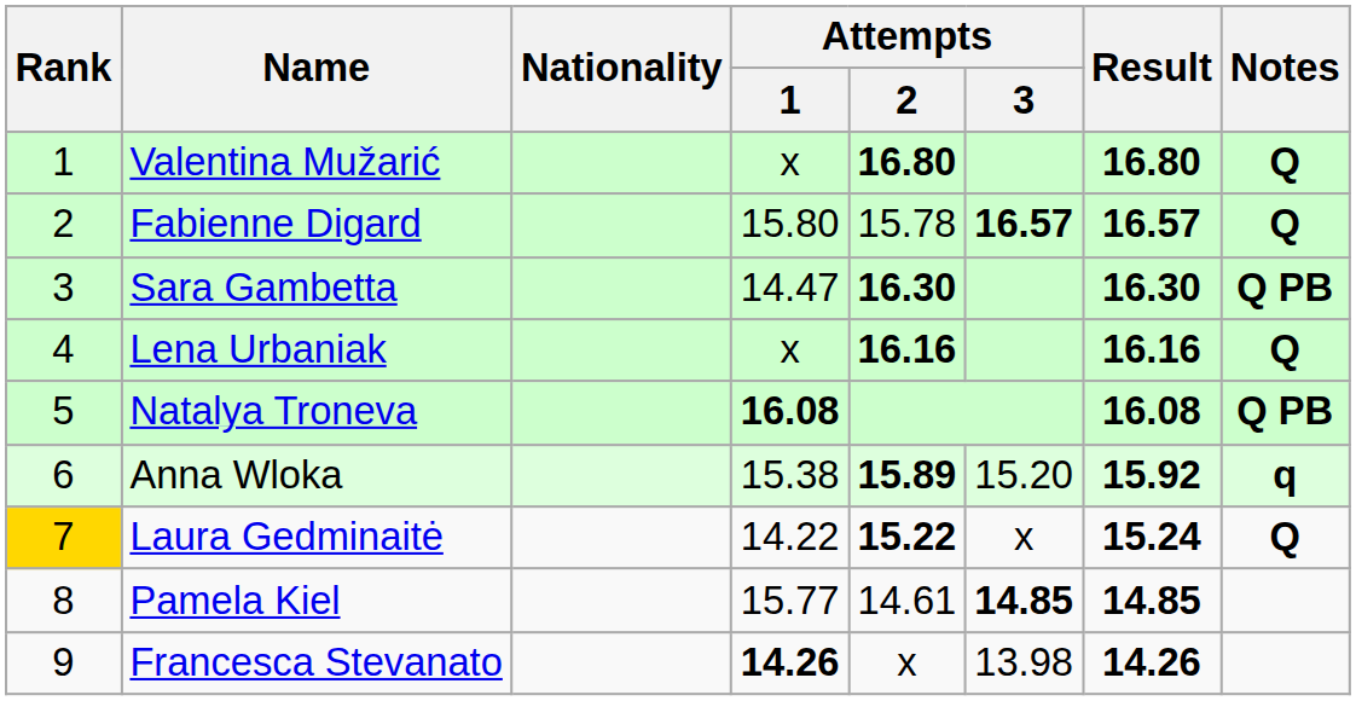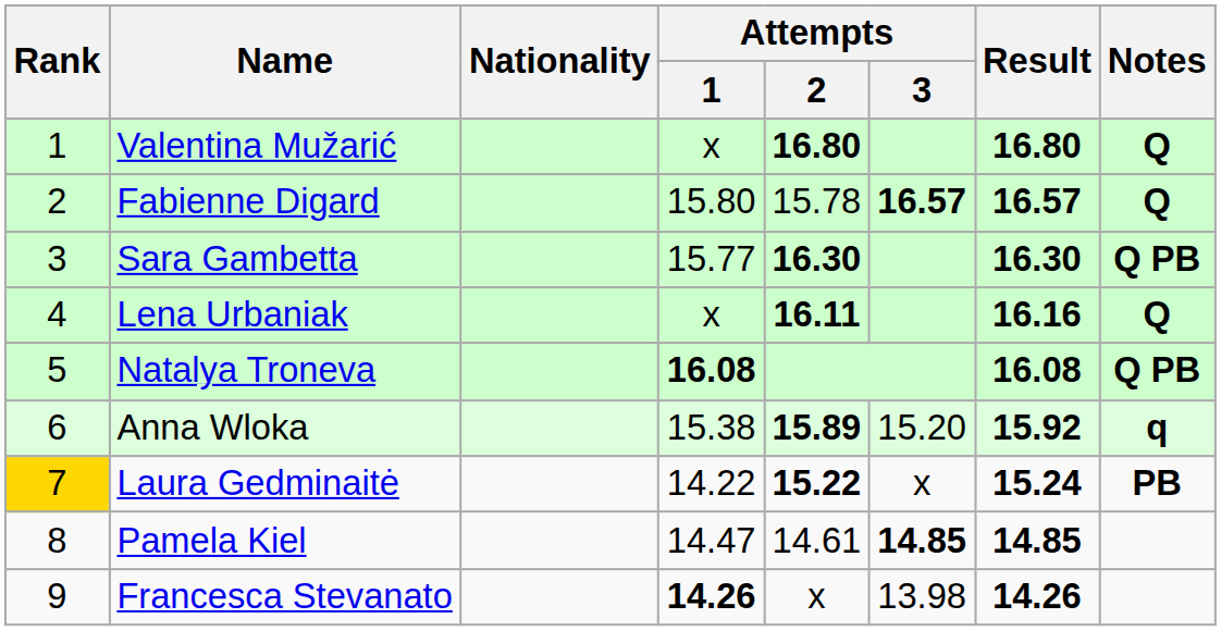Sara Gambetta | Attempts / 1: 14.47 -> 15.77
Lena Urbaniak | Attempts / 2: 16.16 -> 16.11
Laura Gedminaitė | Notes: Q -> PB
Pamela Kiel | Attempts / 1: 15.77 -> 14.47
